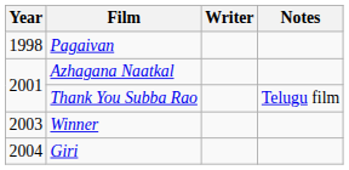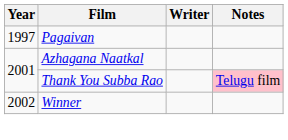Pagaivan | Year: 1998 -> 1997
Thank You Subba Rao | Notes: no background -> pink background
Winner | Year: 2003 -> 2002
- row: 2004 | Giri
